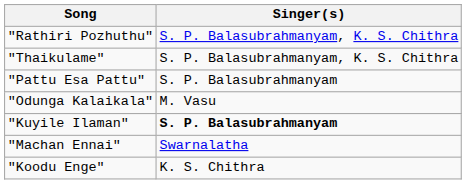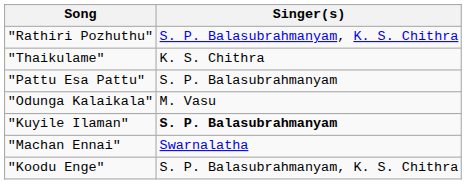"Thaikulame" | Singer(s): S. P. Balasubrahmanyam, K. S. Chithra -> K. S. Chithra
"Koodu Enge" | Singer(s): K. S. Chithra -> S. P. Balasubrahmanyam, K. S. Chithra
